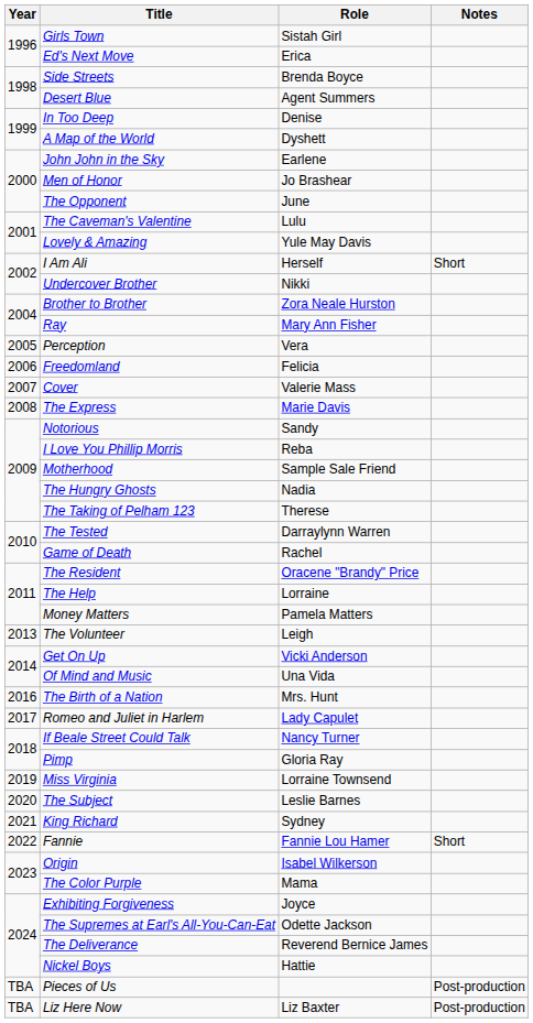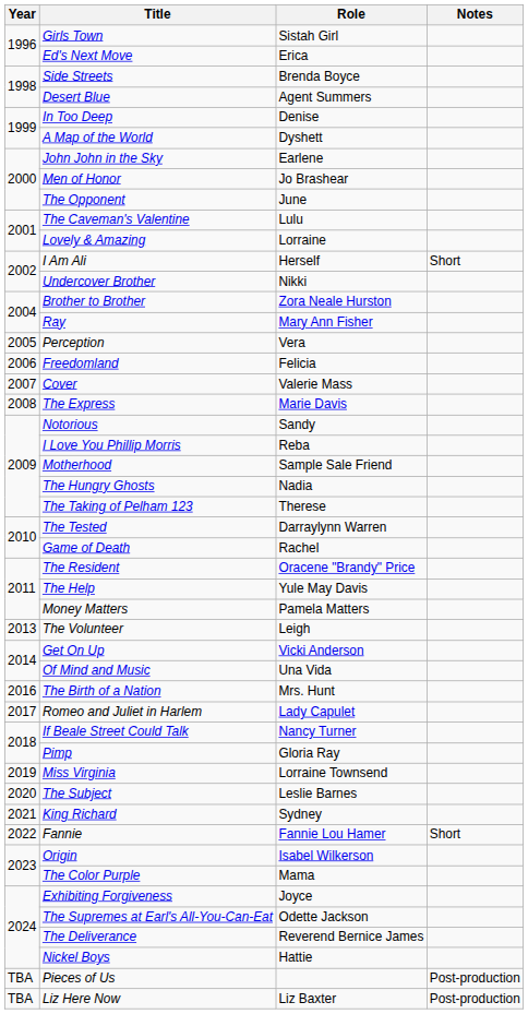Lovely & Amazing | Role: Yule May Davis -> Lorraine
The Help | Role: Lorraine -> Yule May Davis
